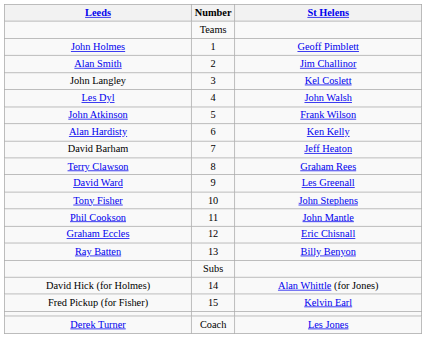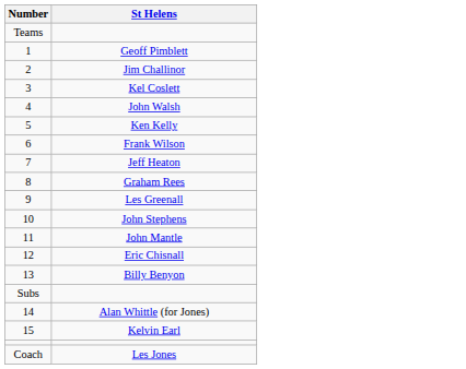- column: Leeds | John Holmes | Alan Smith | John Langley | Les Dyl | John Atkinson | Alan Hardisty | David Barham | Terry Clawson | David Ward | Tony Fisher | Phil Cookson | Graham Eccles | Ray Batten | David Hick (for Holmes) | Fred Pickup (for Fisher) | Derek Turner
5 | St Helens: Frank Wilson -> Ken Kelly
6 | St Helens: Ken Kelly -> Frank Wilson
